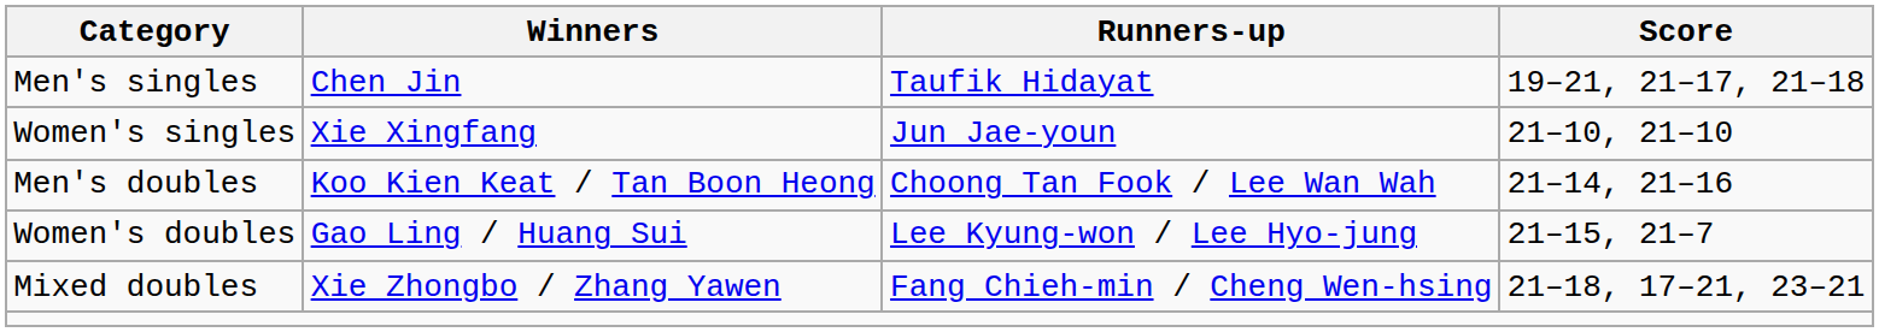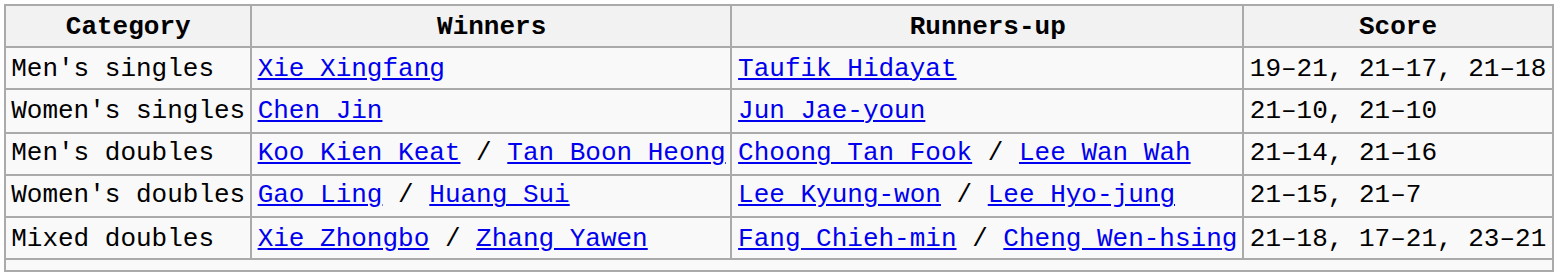Men's singles | Winners: Chen Jin -> Xie Xingfang
Women's singles | Winners: Xie Xingfang -> Chen Jin
